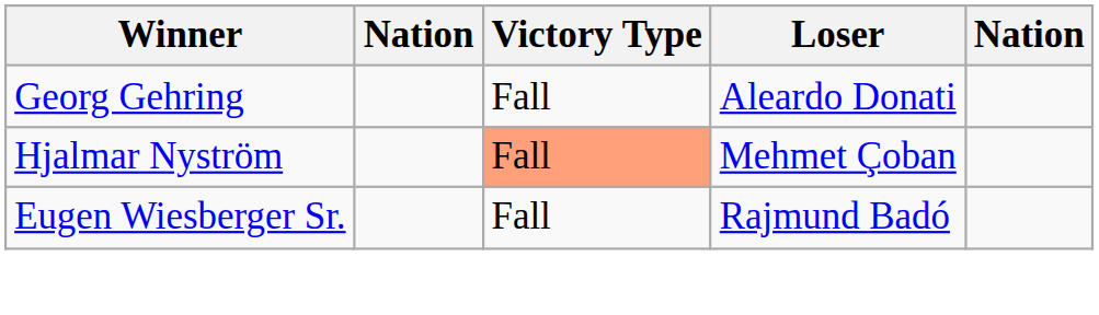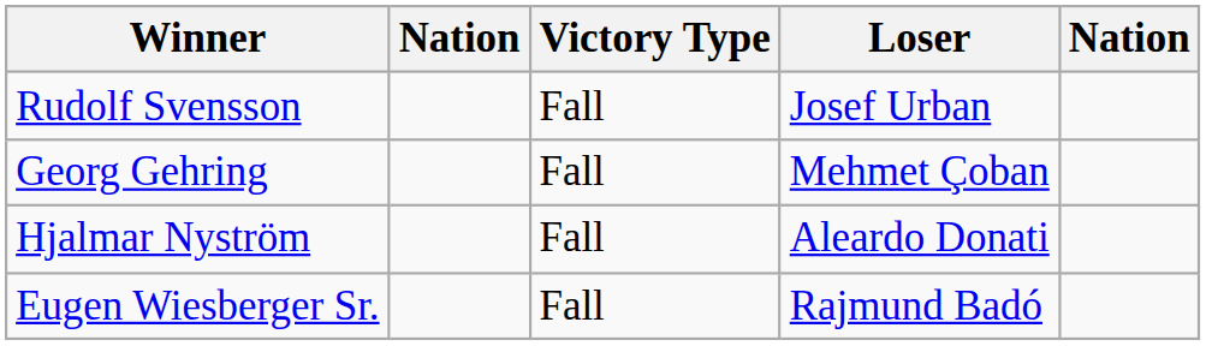+ row: Rudolf Svensson | Fall | Josef Urban
Georg Gehring | Loser: Aleardo Donati -> Mehmet Çoban
Hjalmar Nyström | Victory Type: lightsalmon background -> no background
Hjalmar Nyström | Loser: Mehmet Çoban -> Aleardo Donati
